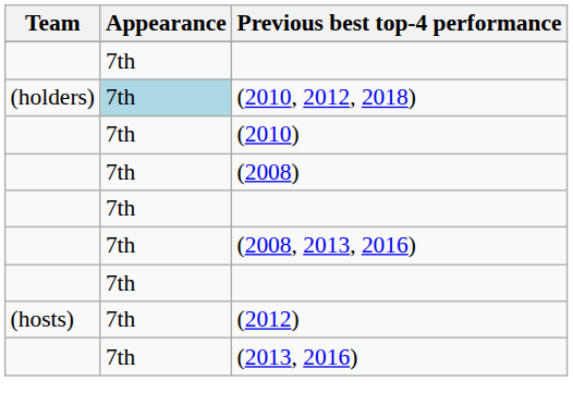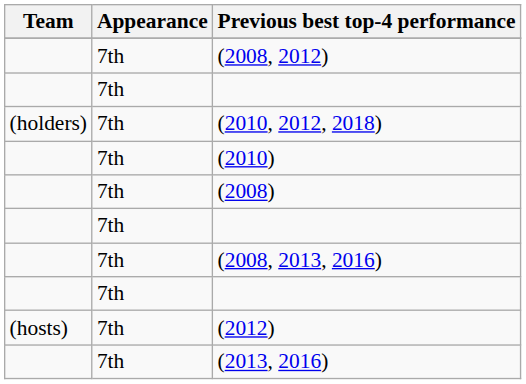+ row: 7th | (2008, 2012)
(2010, 2012, 2018) | Appearance: lightblue background -> no background
